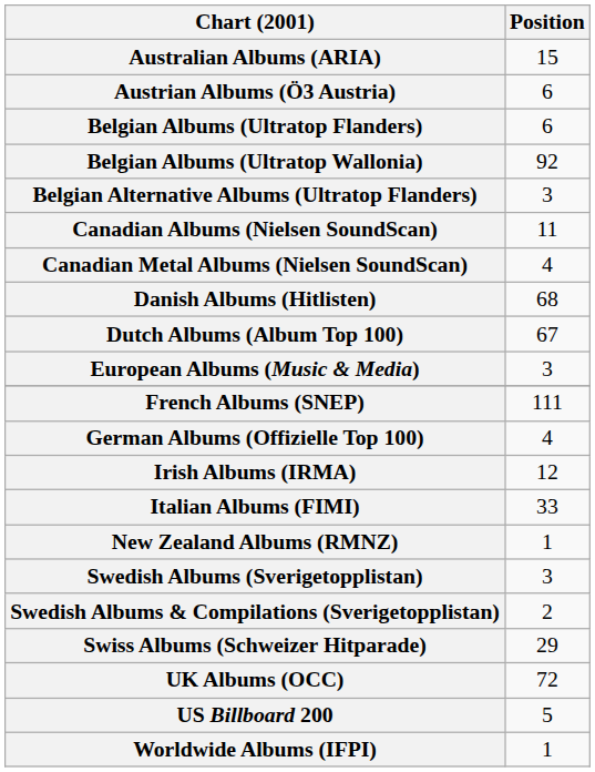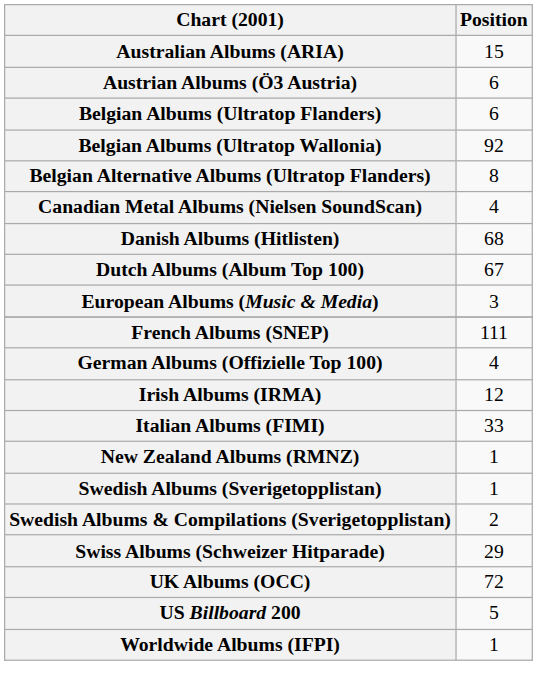Belgian Alternative Albums (Ultratop Flanders) | Position: 3 -> 8
- row: Canadian Albums (Nielsen SoundScan) | 11
Swedish Albums (Sverigetopplistan) | Position: 3 -> 1
